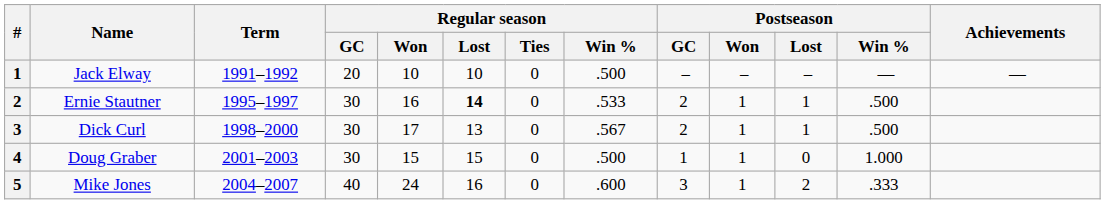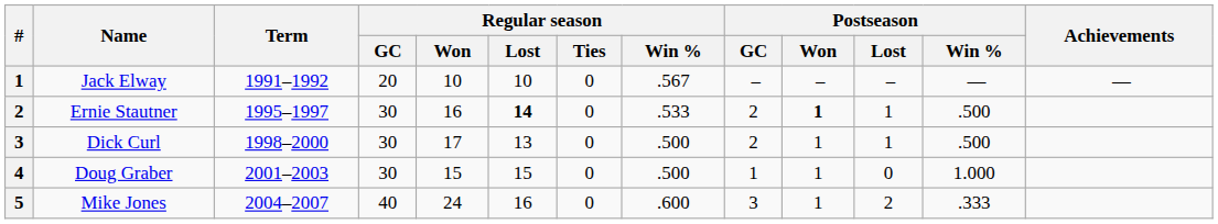Jack Elway | Regular season / Win %: .500 -> .567
Ernie Stautner | Postseason / Won: normal -> bold
Dick Curl | Regular season / Win %: .567 -> .500
